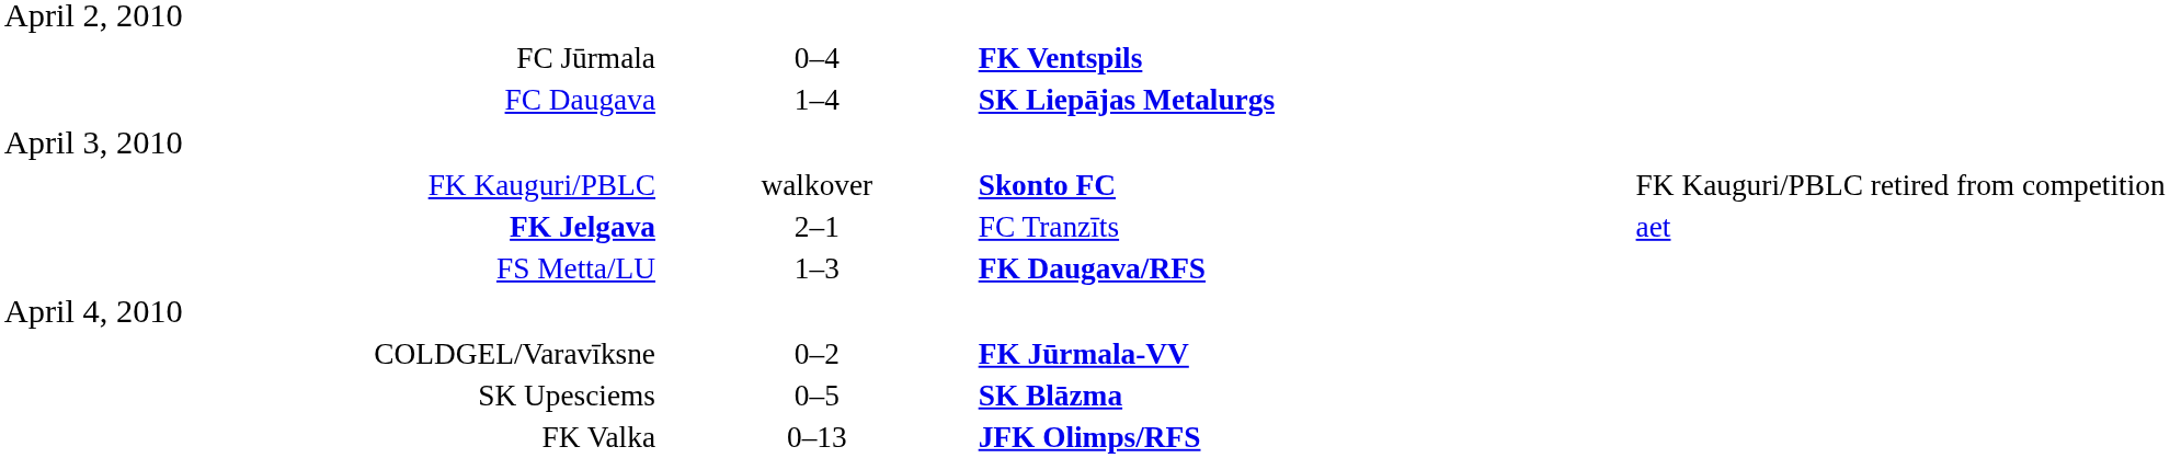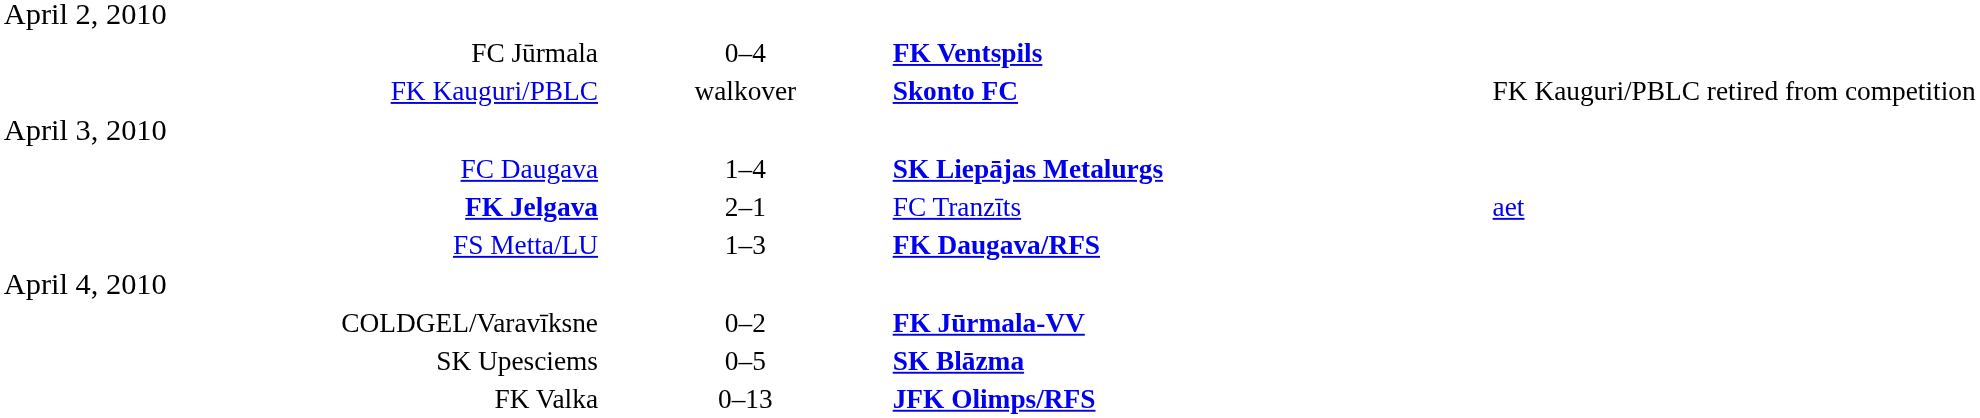rows swapped: FC Daugava <-> FK Kauguri/PBLC
